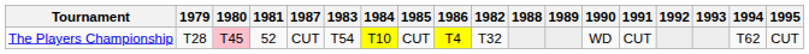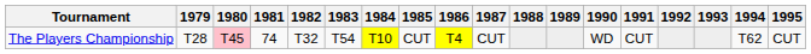columns swapped: 1982 <-> 1987
The Players Championship | 1981: 52 -> 74
